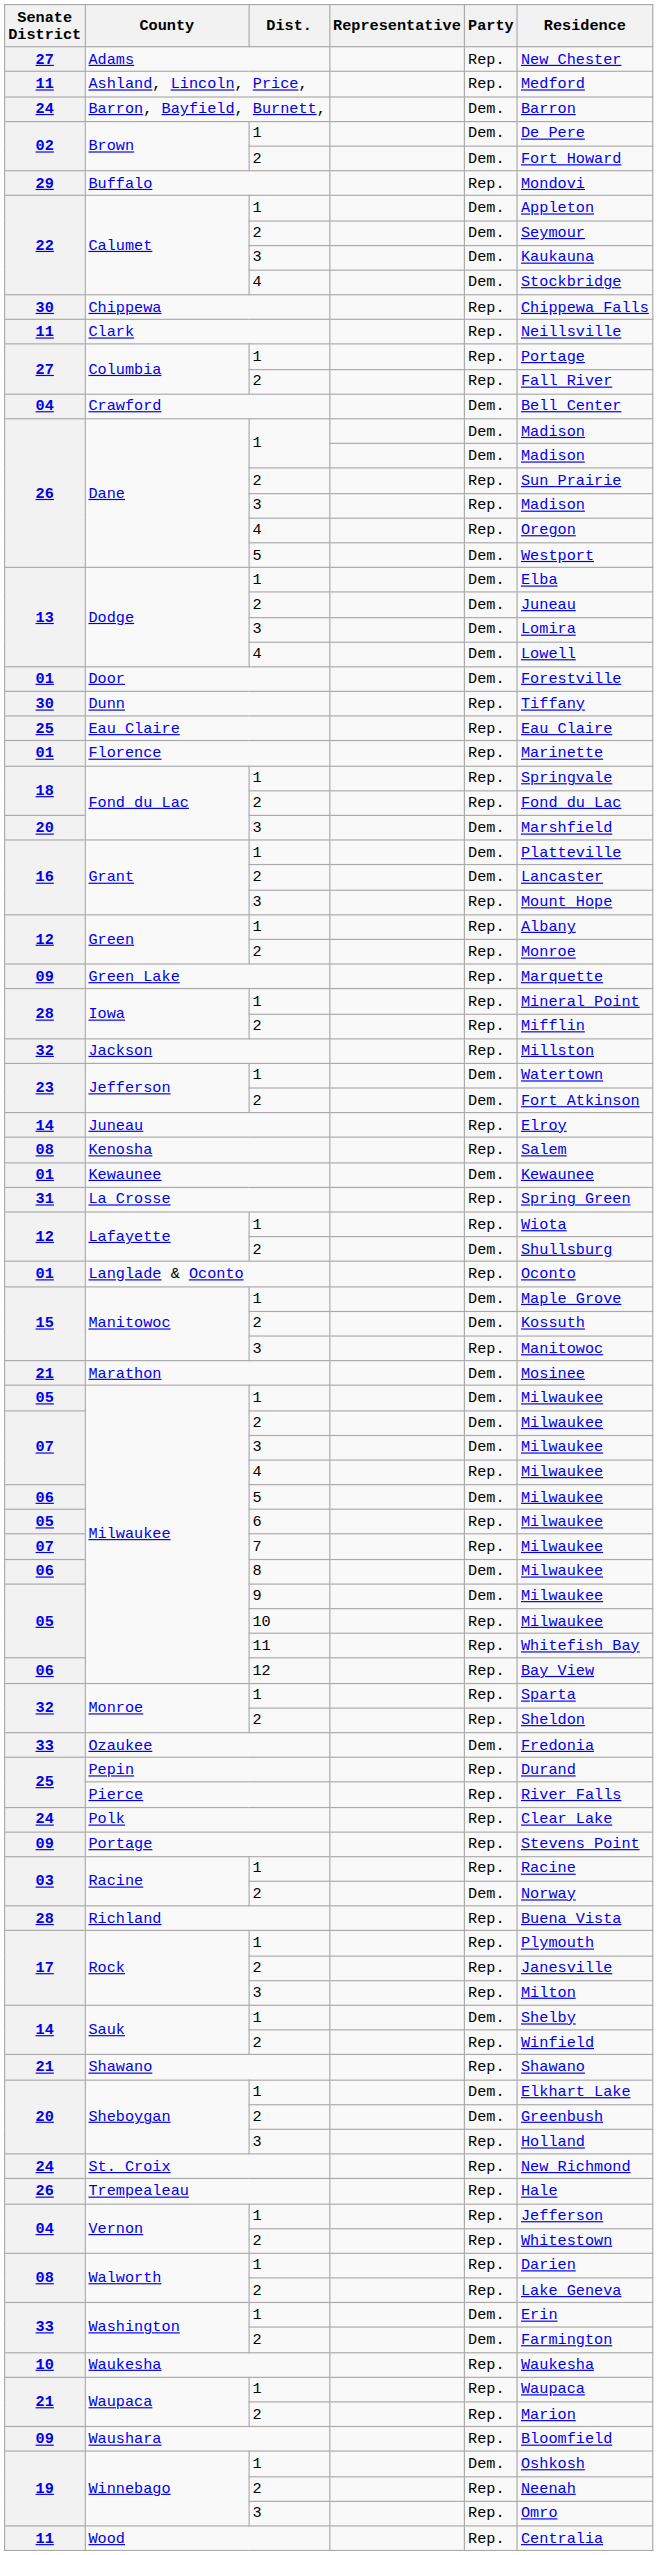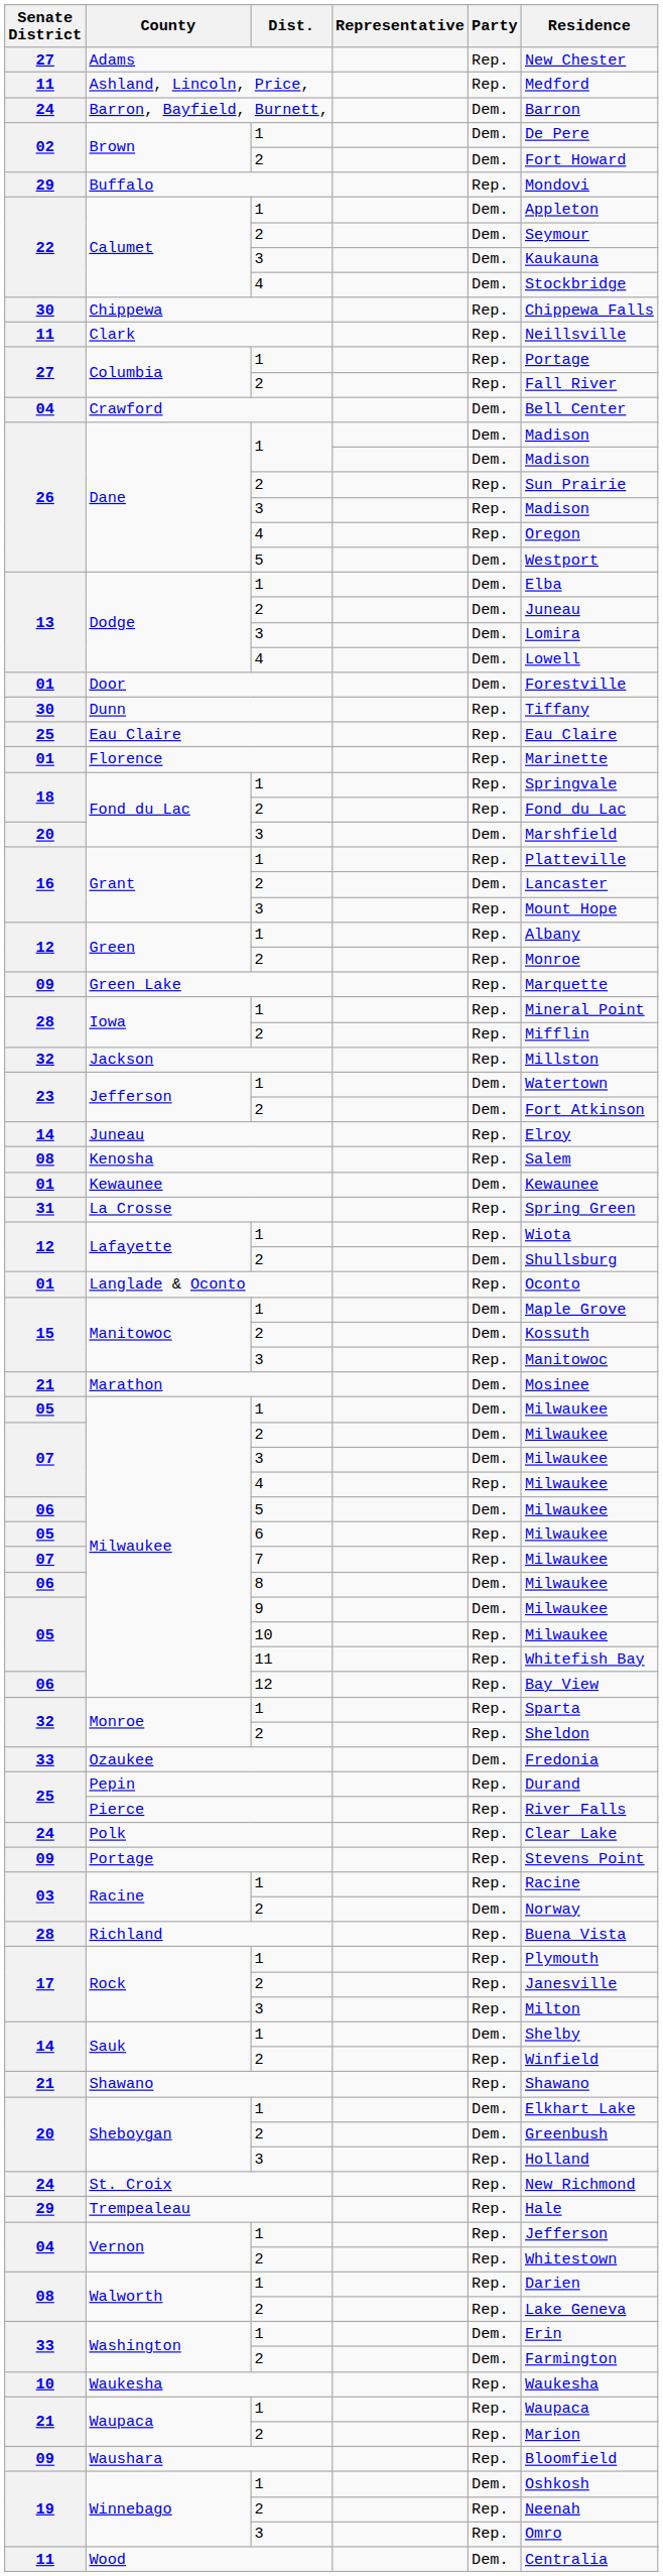Grant / 1 | Party: Dem. -> Rep.
Trempealeau | Senate District: 26 -> 29
Wood | Party: Rep. -> Dem.
